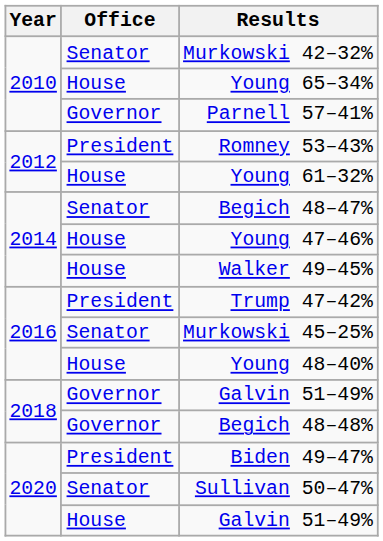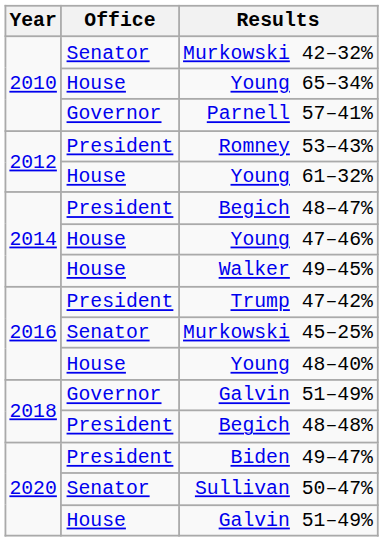Begich 48–47% | Office: Senator -> President
Begich 48–48% | Office: Governor -> President
